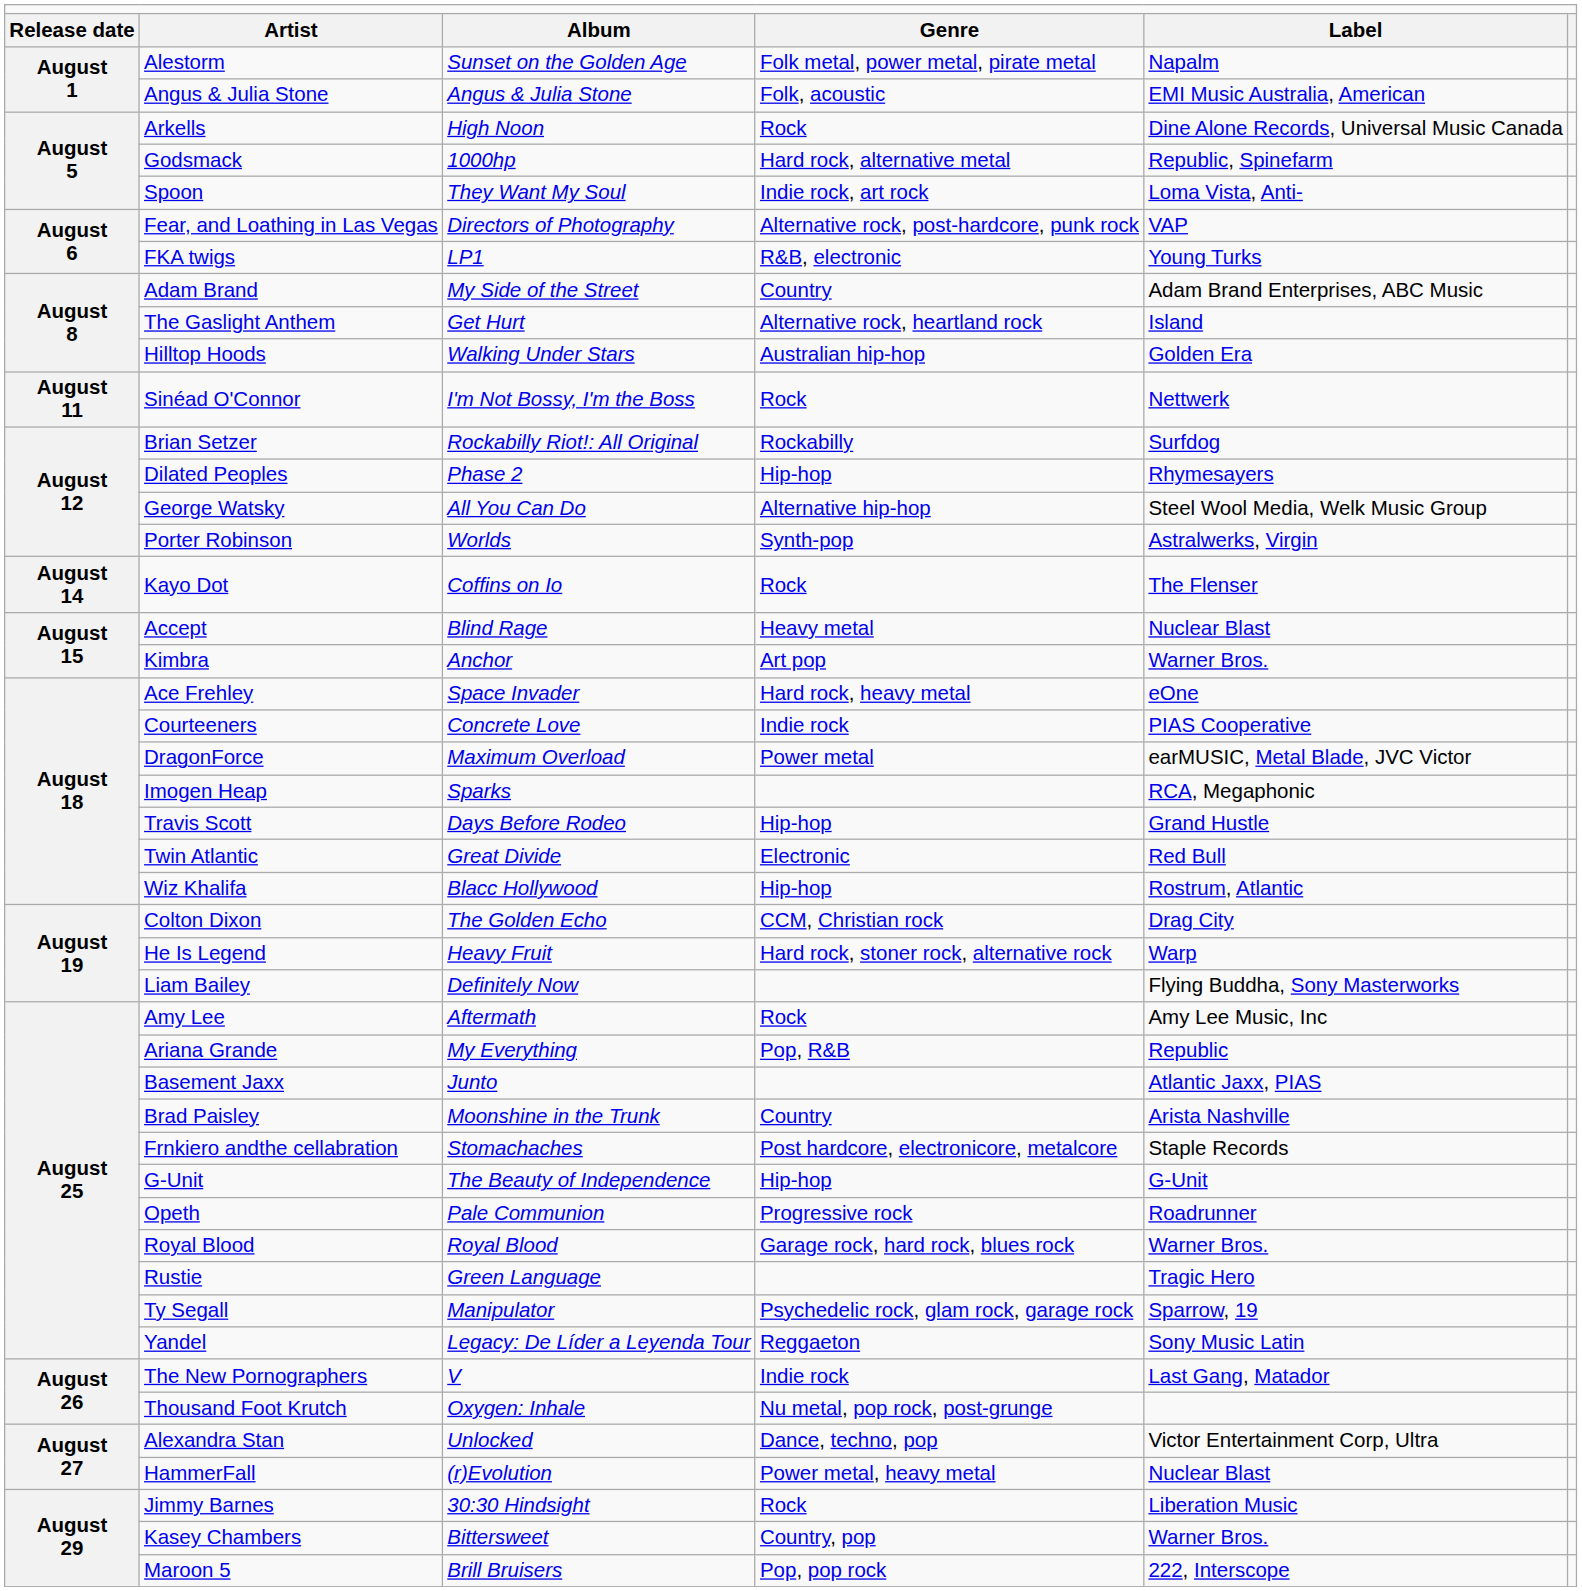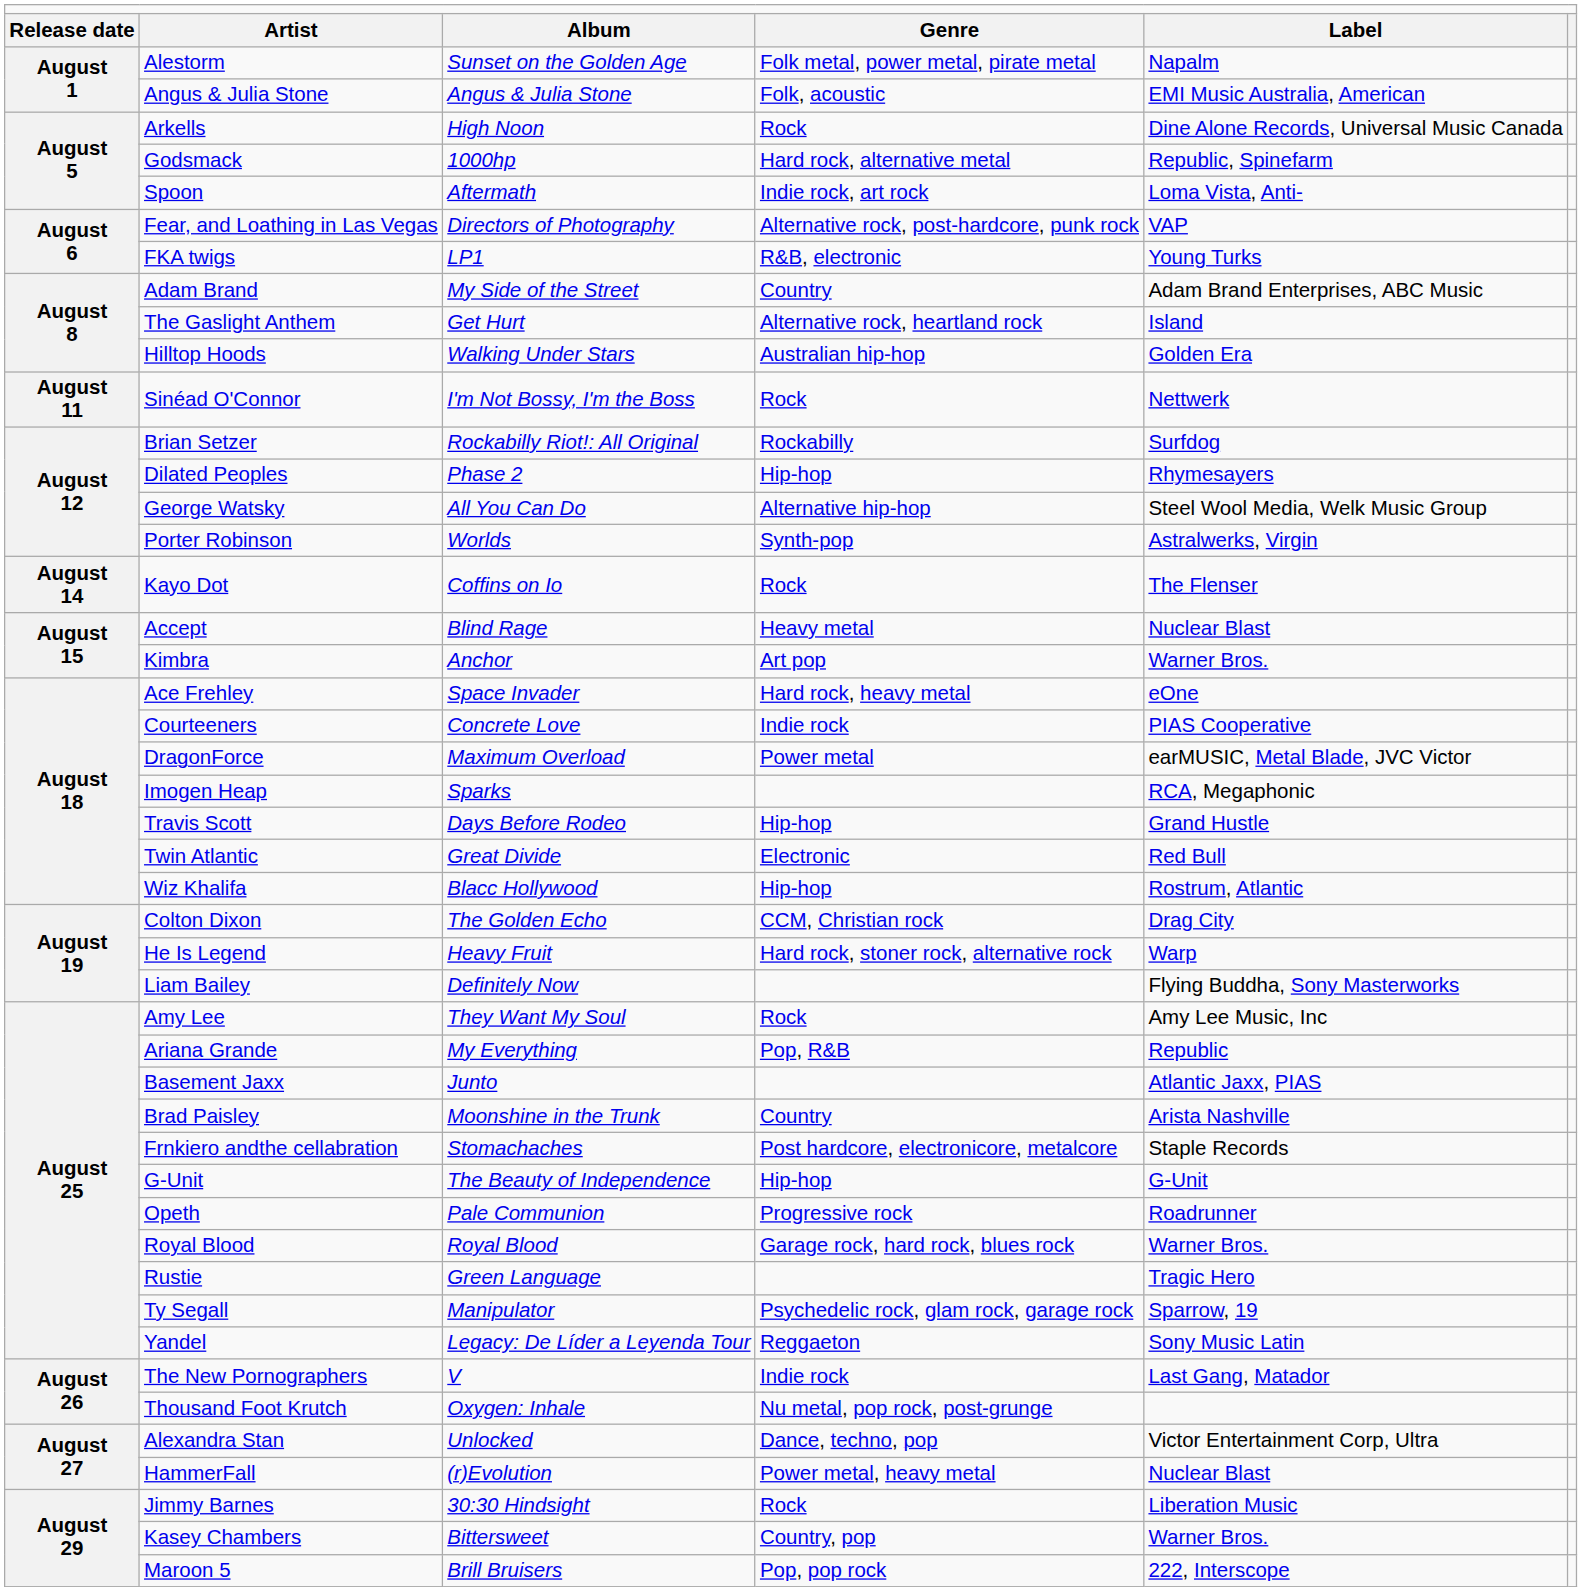Spoon | column 3: They Want My Soul -> Aftermath
Amy Lee | column 3: Aftermath -> They Want My Soul
